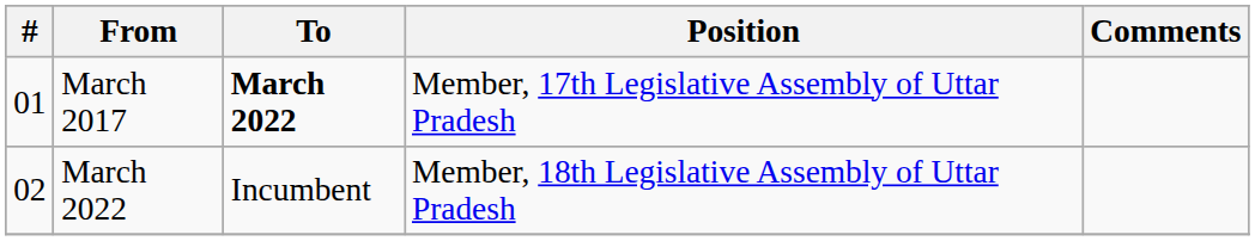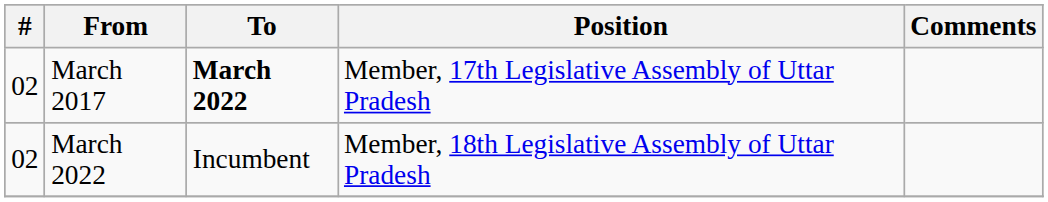March 2017 | #: 01 -> 02
